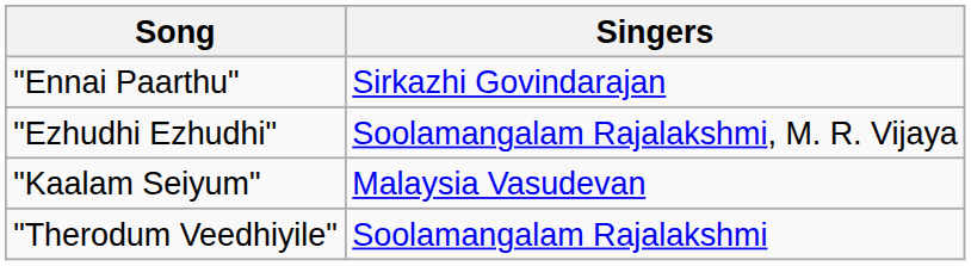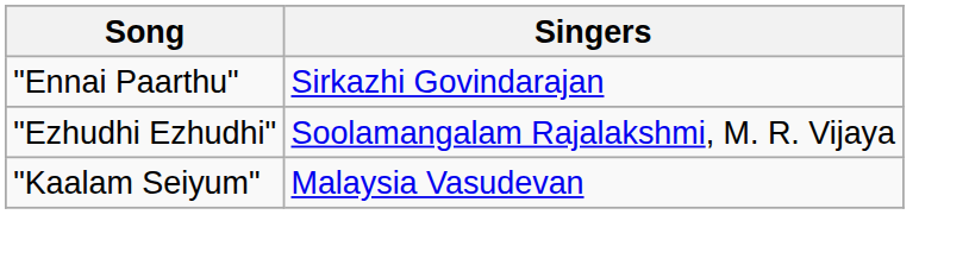- row: "Therodum Veedhiyile" | Soolamangalam Rajalakshmi
